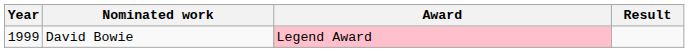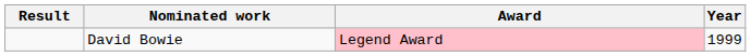columns swapped: Year <-> Result
